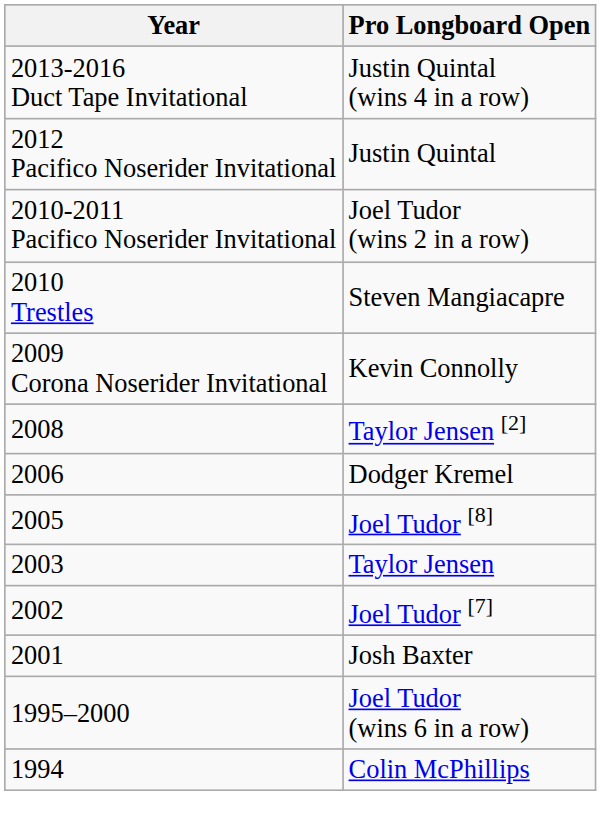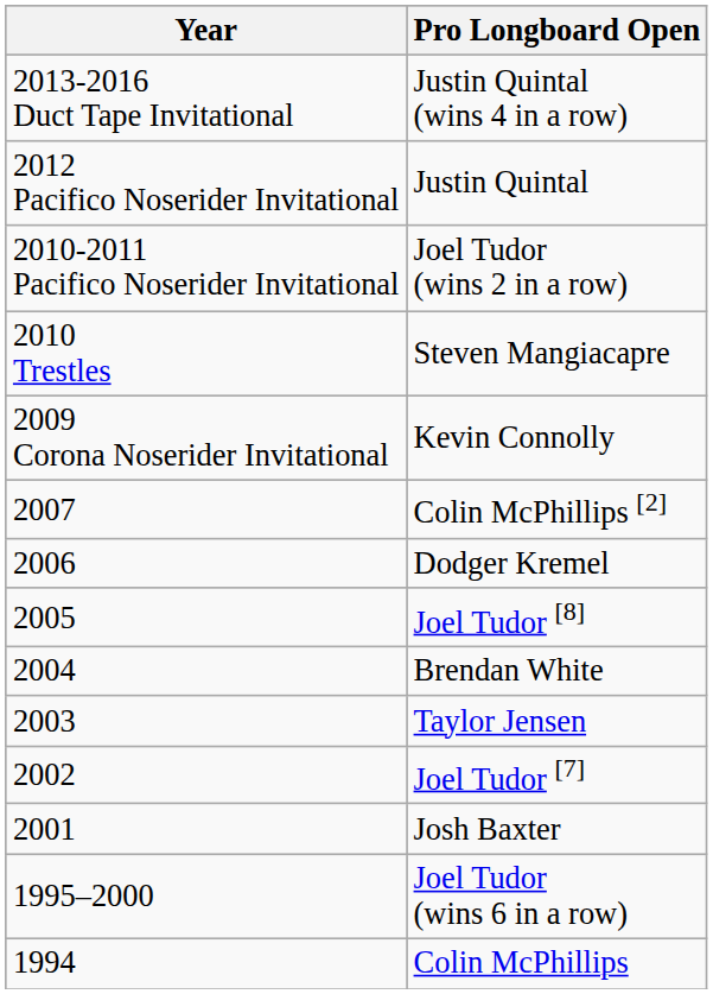- row: 2008 | Taylor Jensen [2]
+ row: 2007 | Colin McPhillips [2]
+ row: 2004 | Brendan White
